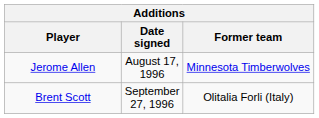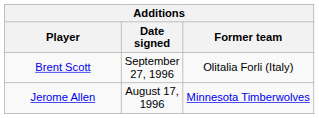rows swapped: Jerome Allen <-> Brent Scott
